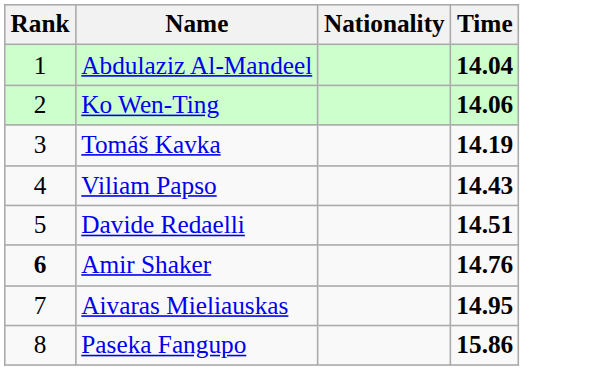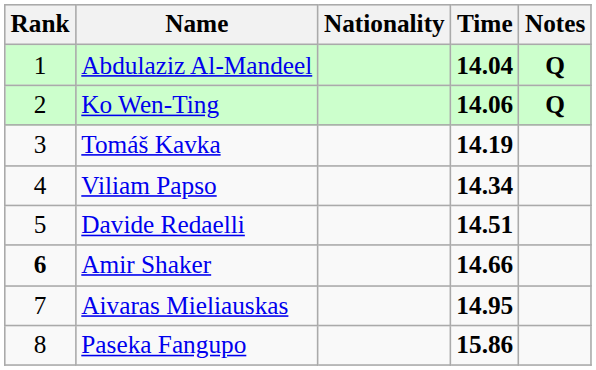+ column: Notes | Q | Q
Viliam Papso | Time: 14.43 -> 14.34
Amir Shaker | Time: 14.76 -> 14.66
